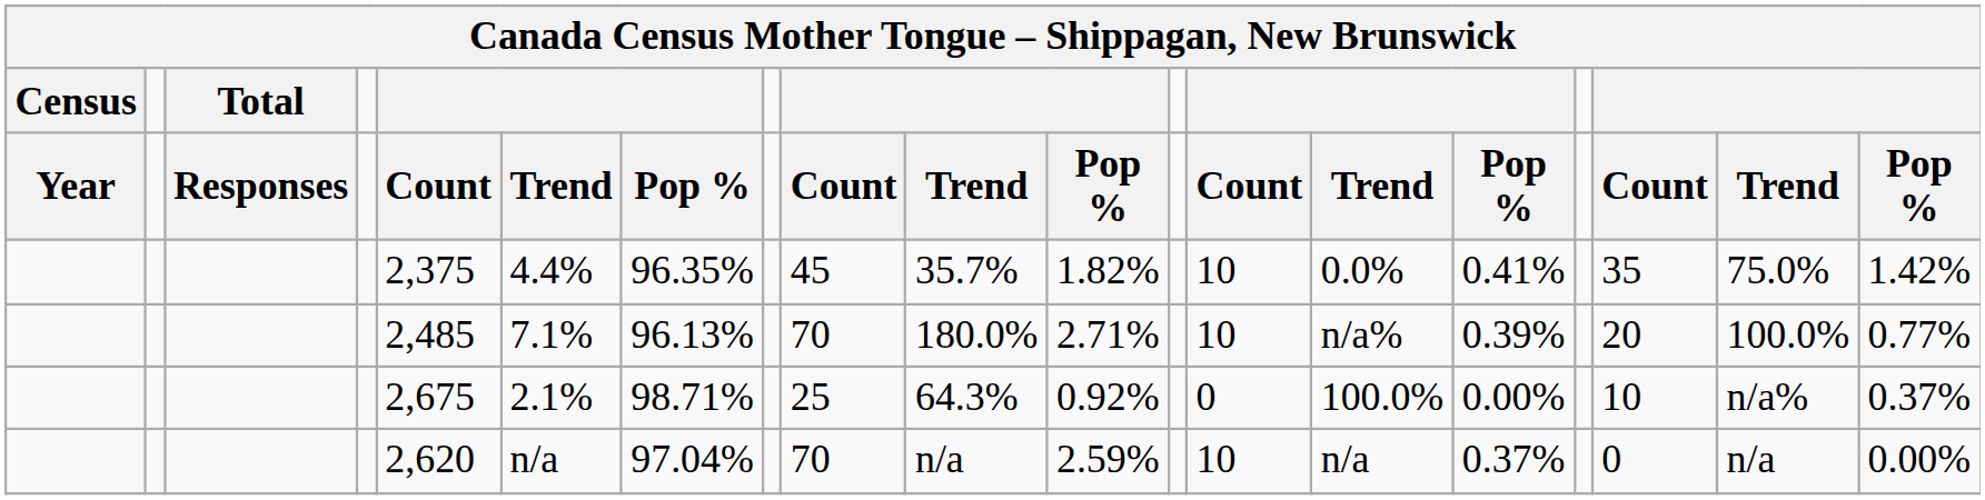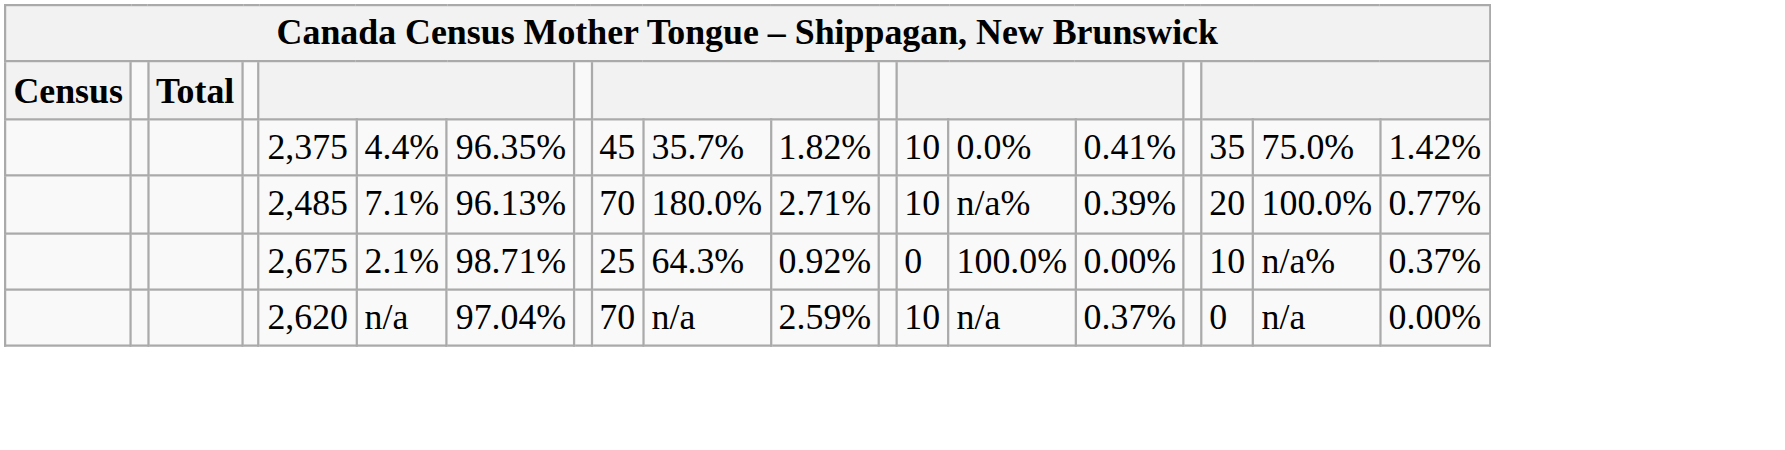- row: Year | Responses | Count | Trend | Pop % | Count | Trend | Pop % | Count | Trend | Pop % | Count | Trend | Pop %
